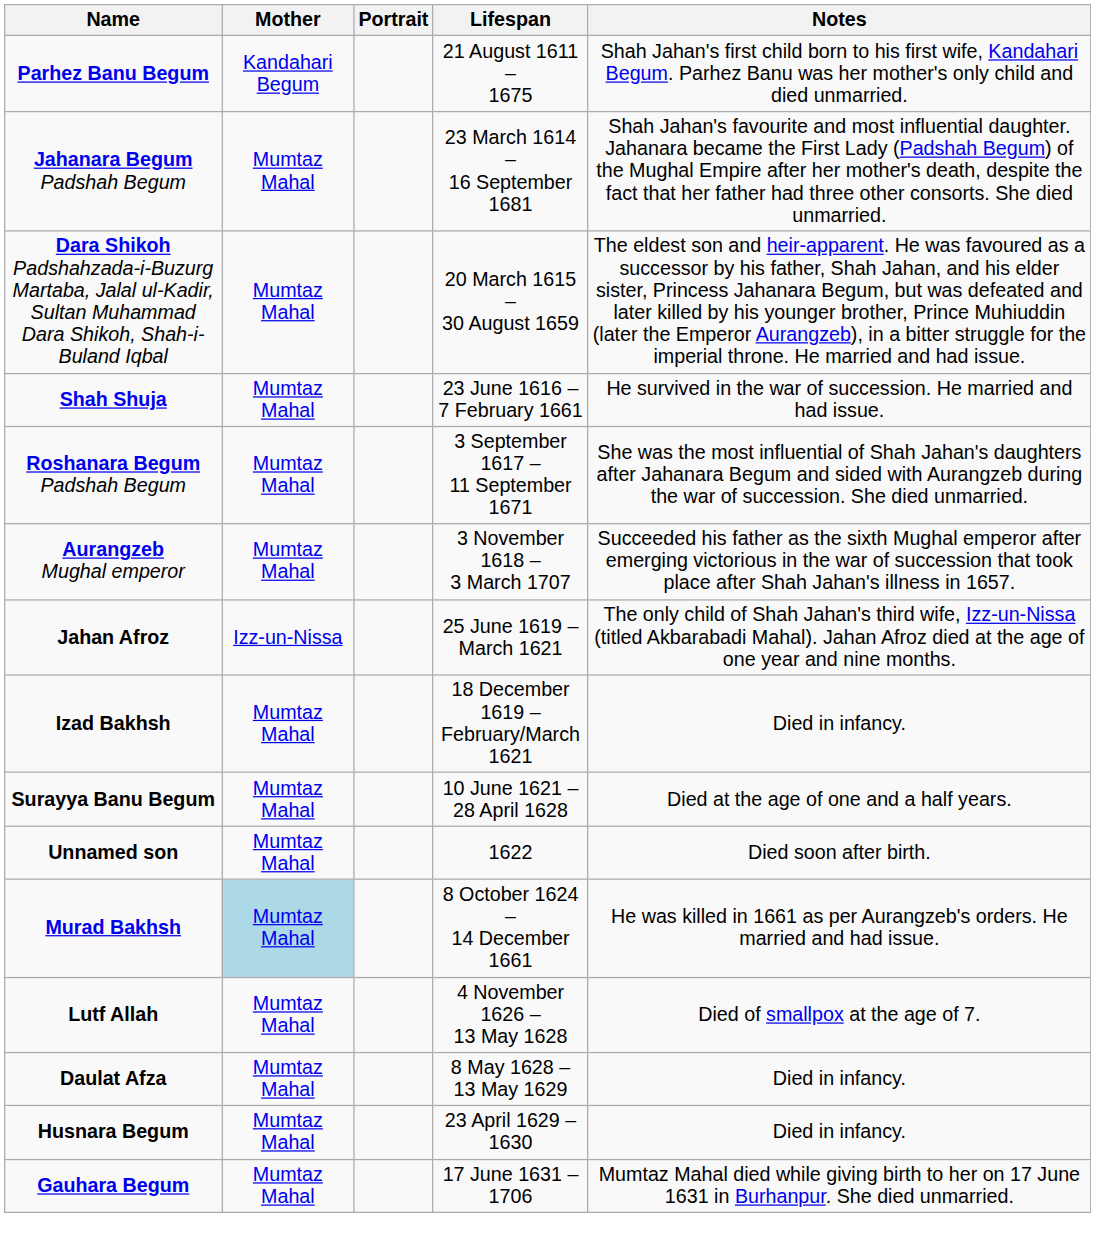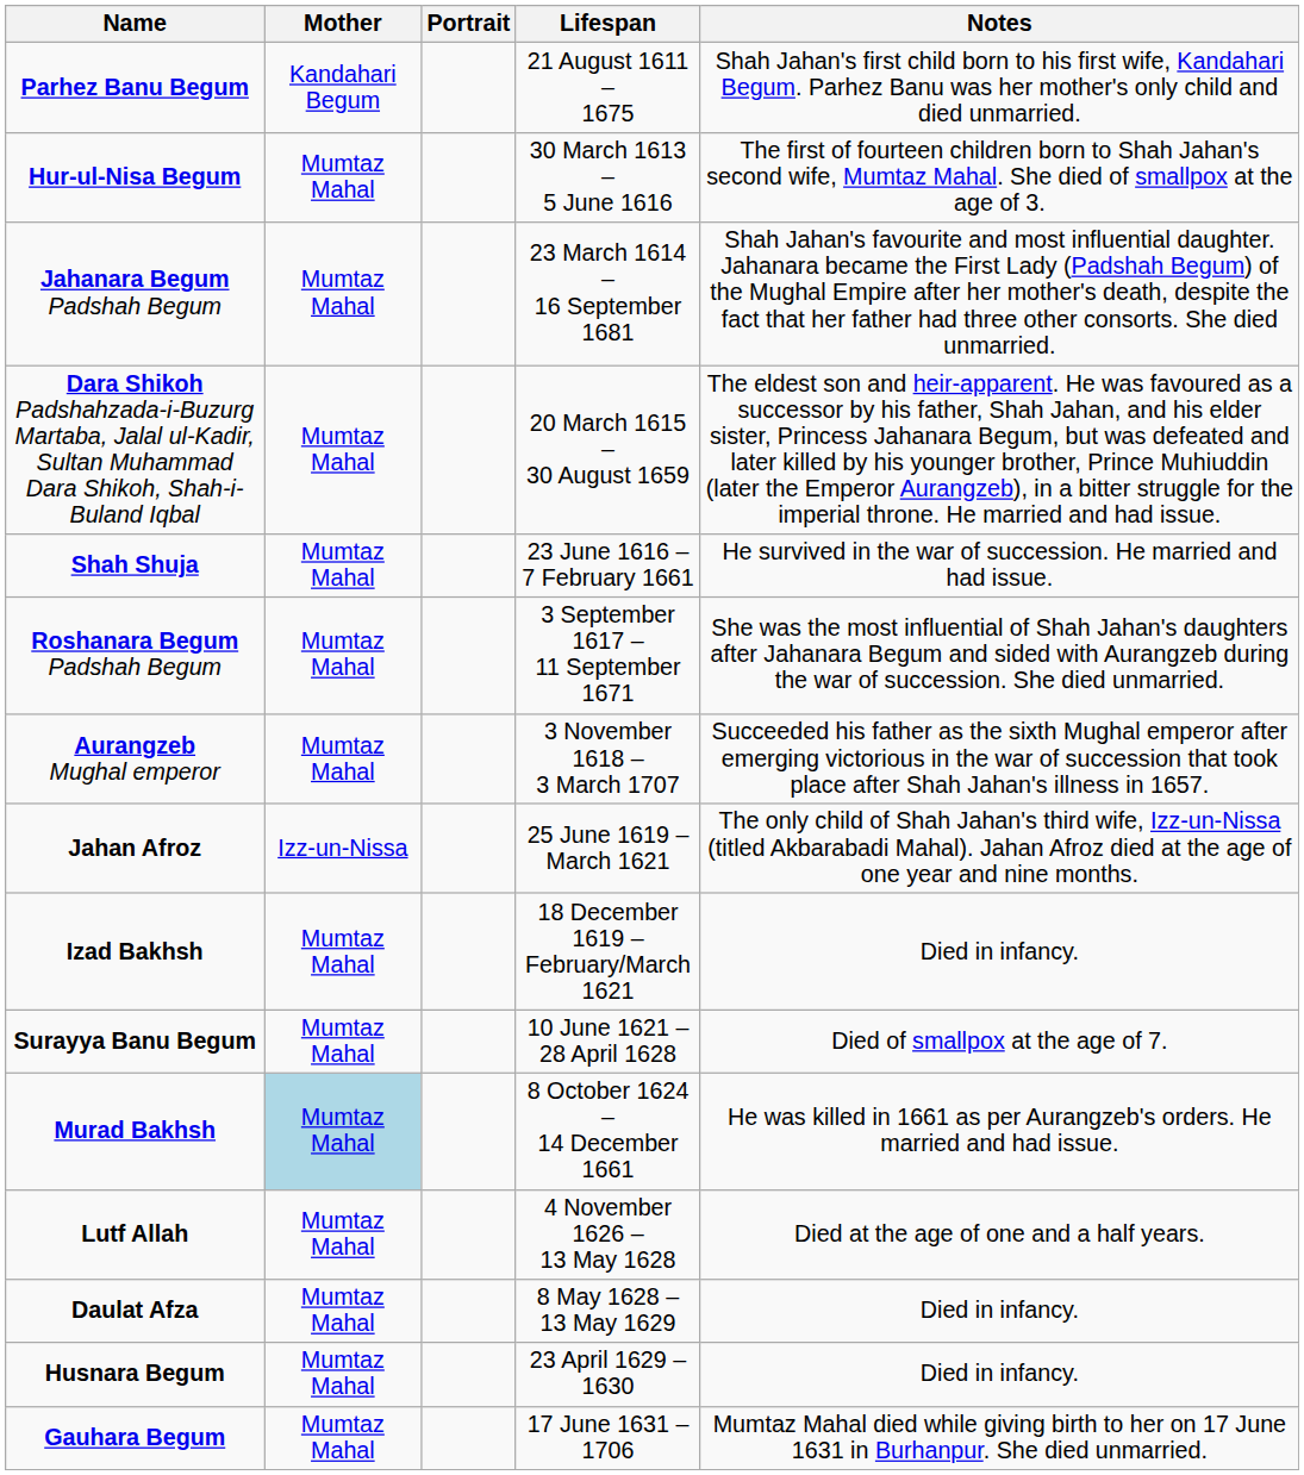+ row: Hur-ul-Nisa Begum | Mumtaz Mahal | 30 March 1613 – 5 June 1616 | The first of fourteen children born to Shah Jahan's second wife, Mumtaz Mahal. She died of smallpox at the age of 3.
Surayya Banu Begum | Notes: Died at the age of one and a half years. -> Died of smallpox at the age of 7.
- row: Unnamed son | Mumtaz Mahal | 1622 | Died soon after birth.
Lutf Allah | Notes: Died of smallpox at the age of 7. -> Died at the age of one and a half years.
